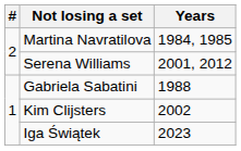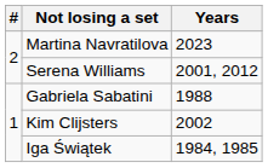Martina Navratilova | Years: 1984, 1985 -> 2023
Iga Świątek | Years: 2023 -> 1984, 1985
